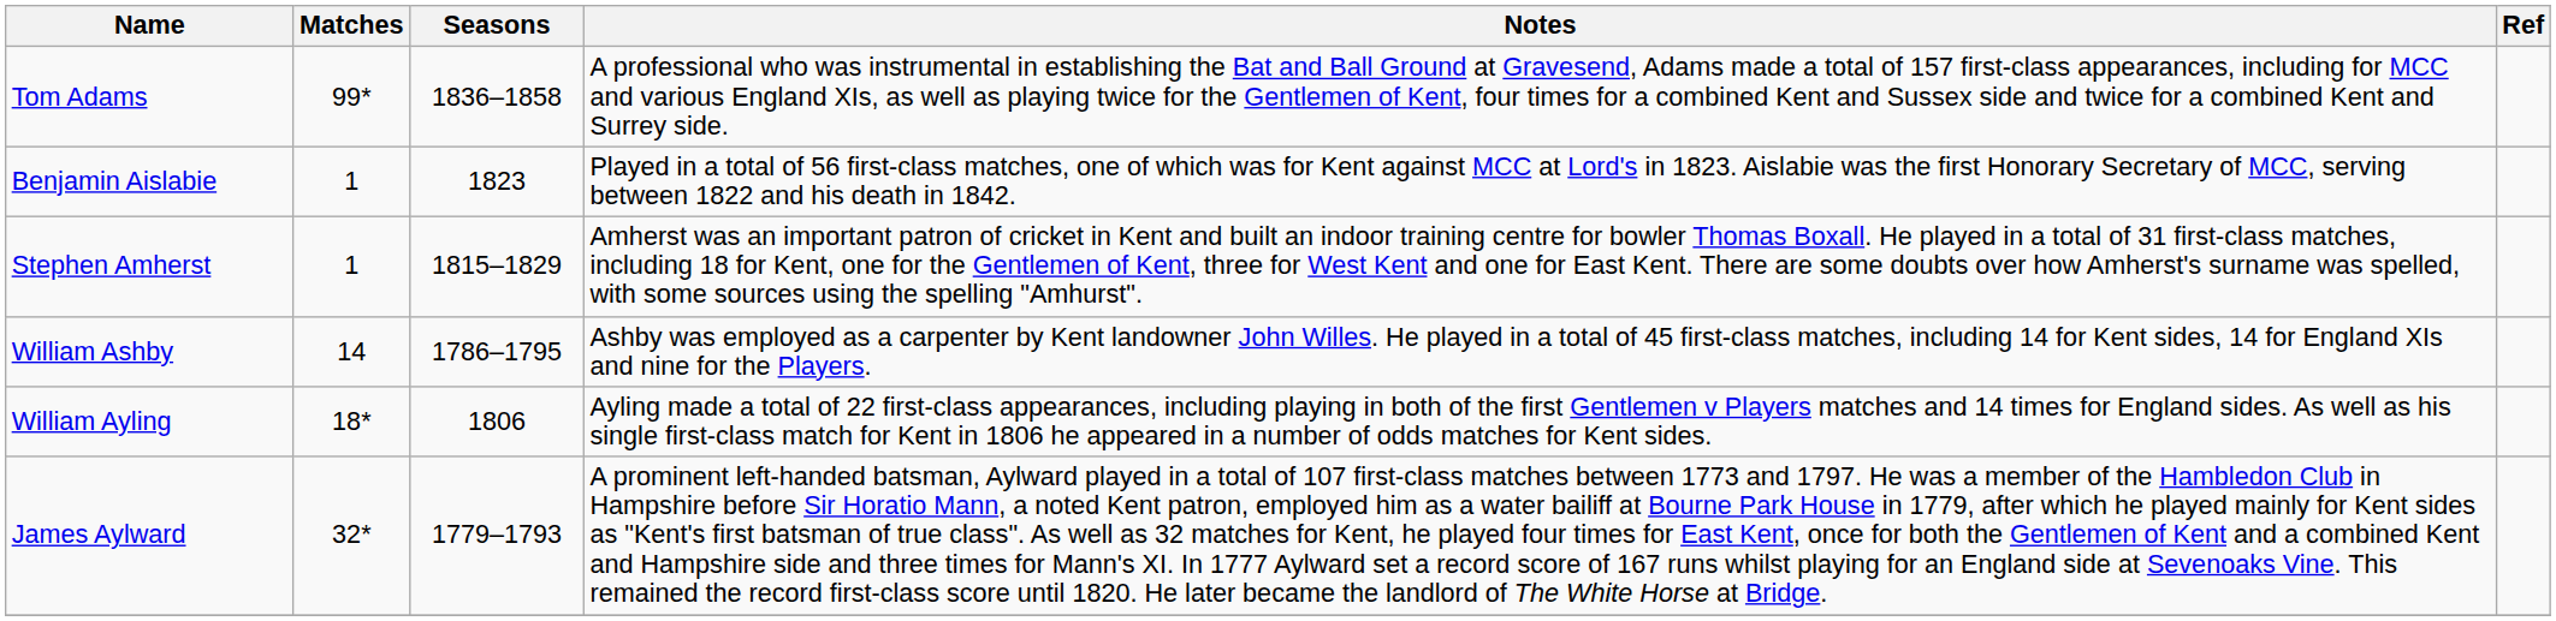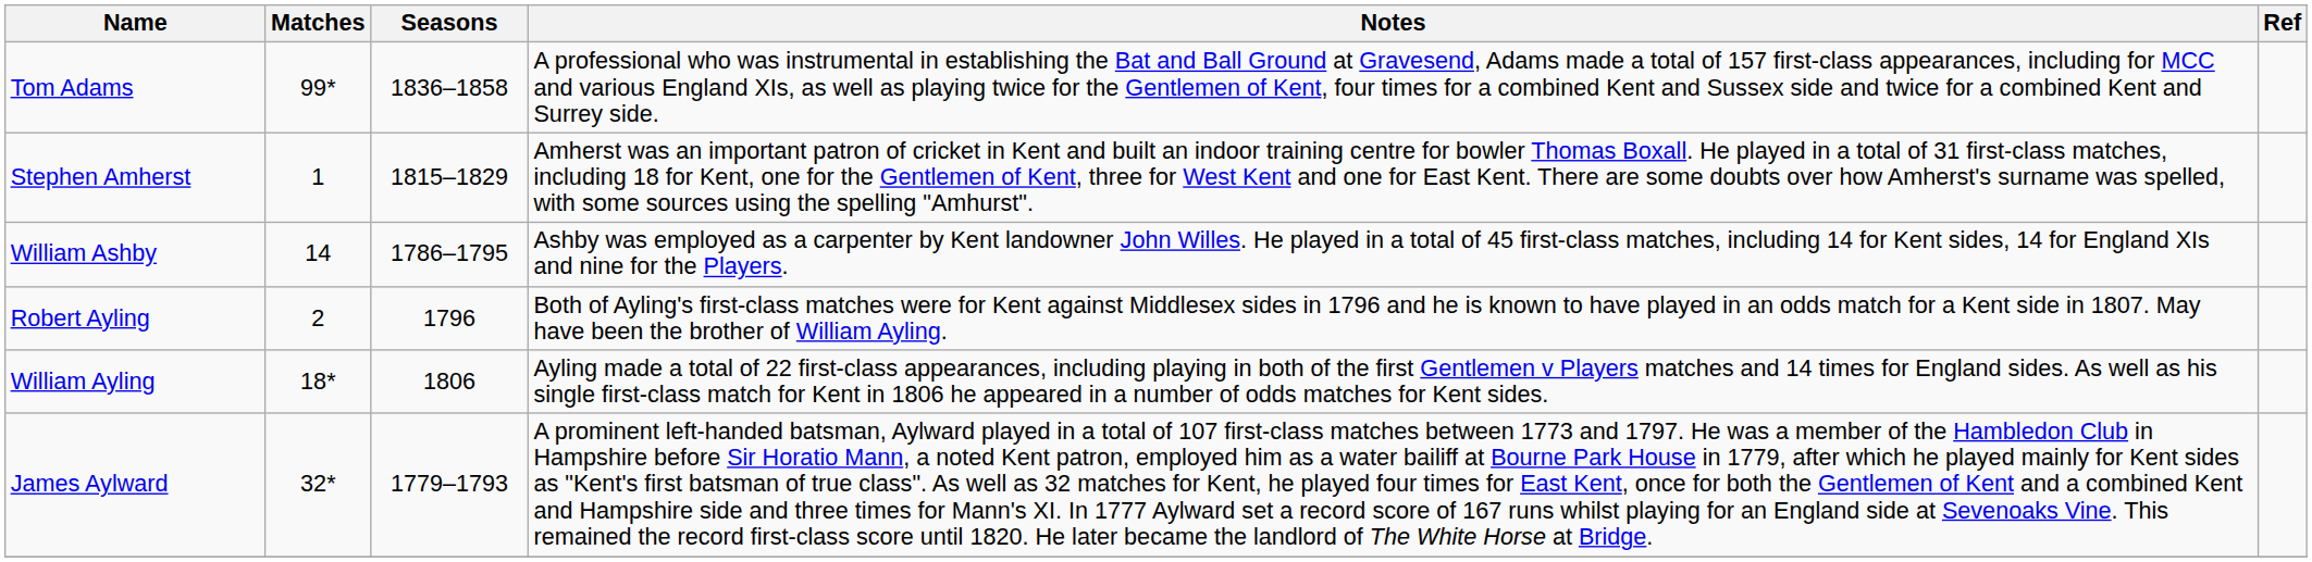- row: Benjamin Aislabie | 1 | 1823 | Played in a total of 56 first-class matches, one of which was for Kent against MCC at Lord's in 1823. Aislabie was the first Honorary Secretary of MCC, serving between 1822 and his death in 1842.
+ row: Robert Ayling | 2 | 1796 | Both of Ayling's first-class matches were for Kent against Middlesex sides in 1796 and he is known to have played in an odds match for a Kent side in 1807. May have been the brother of William Ayling.
